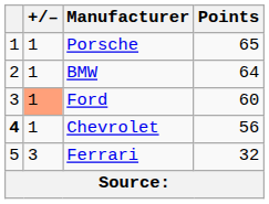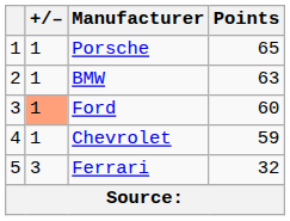BMW | Points: 64 -> 63
Chevrolet | column 1: bold -> normal
Chevrolet | Points: 56 -> 59
